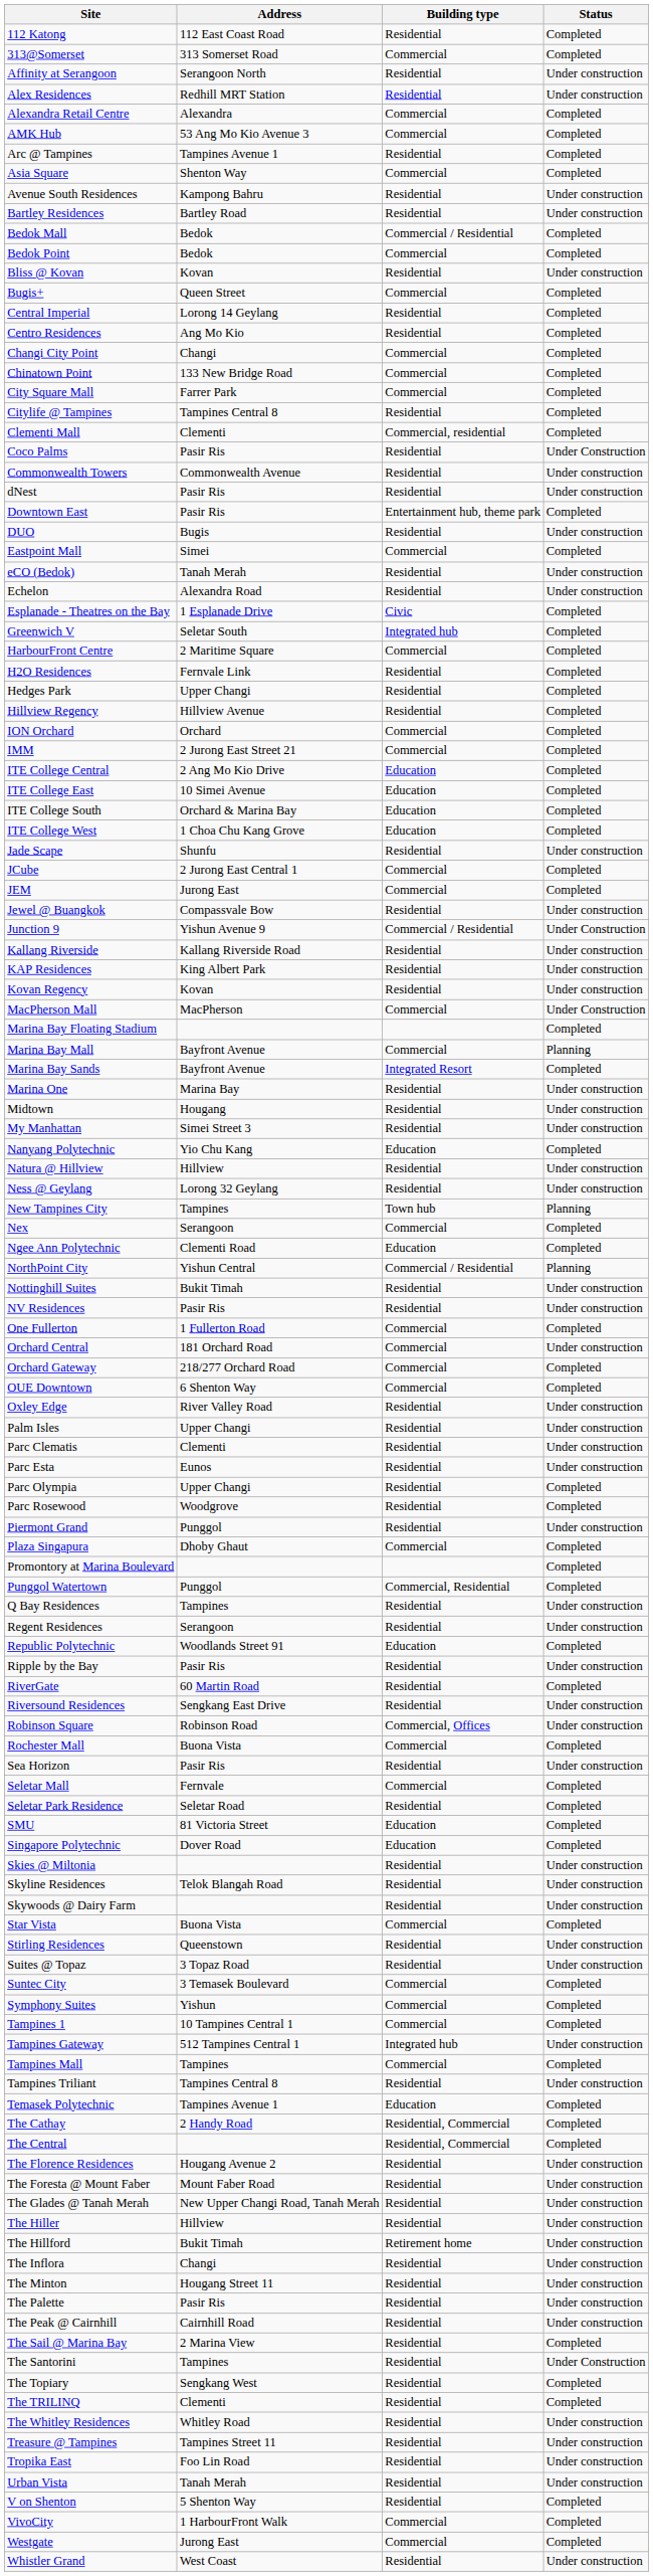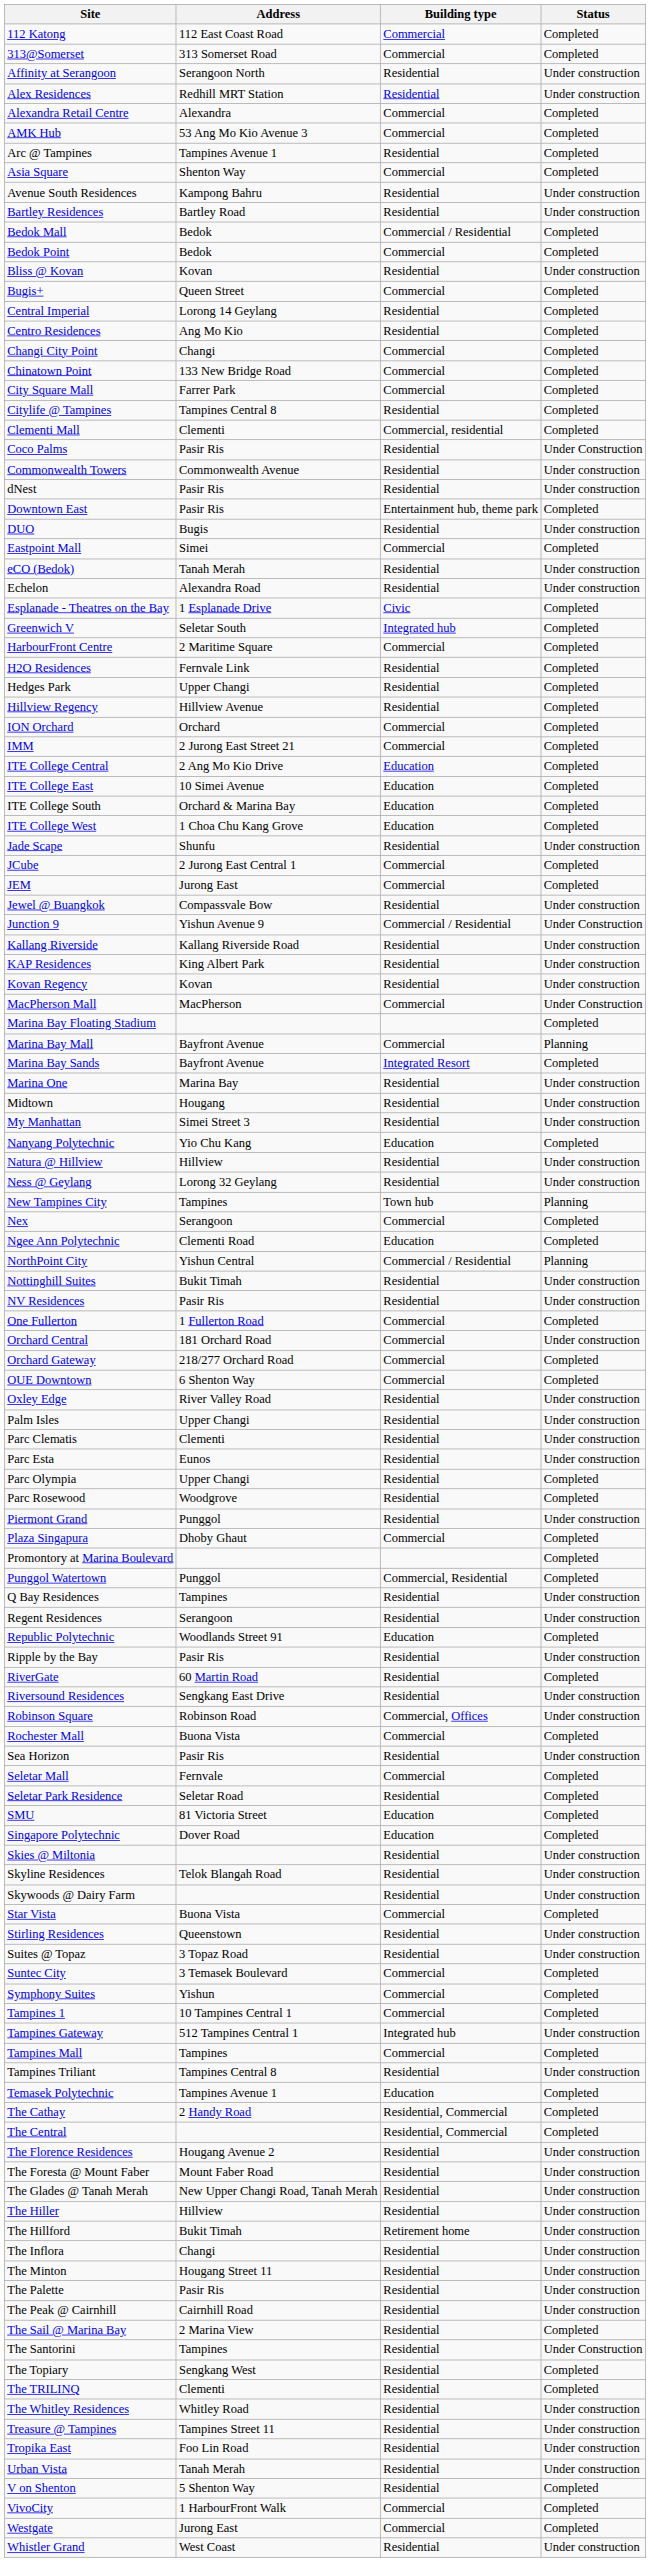112 Katong | Building type: Residential -> Commercial
